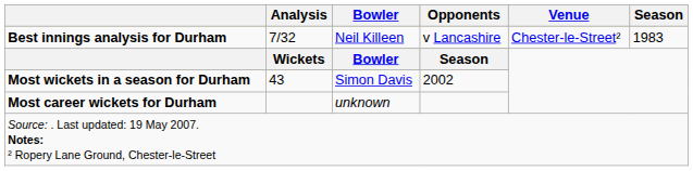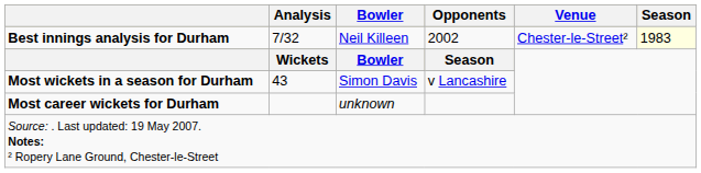Best innings analysis for Durham | Opponents: v Lancashire -> 2002
Best innings analysis for Durham | Season: no background -> lightyellow background
Most wickets in a season for Durham | Opponents: 2002 -> v Lancashire
